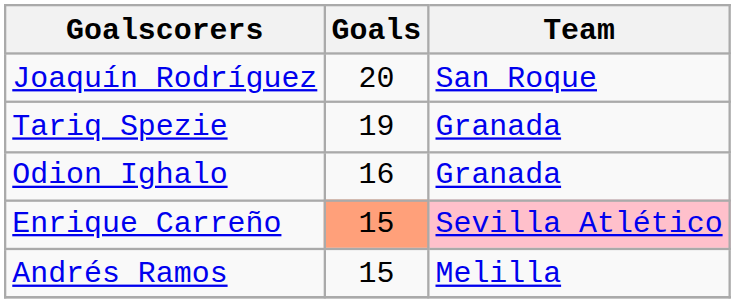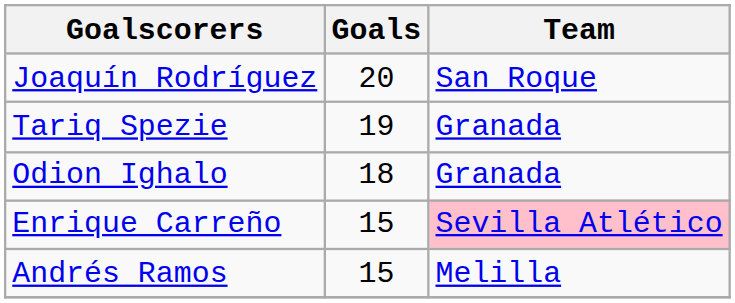Odion Ighalo | Goals: 16 -> 18
Enrique Carreño | Goals: lightsalmon background -> no background
